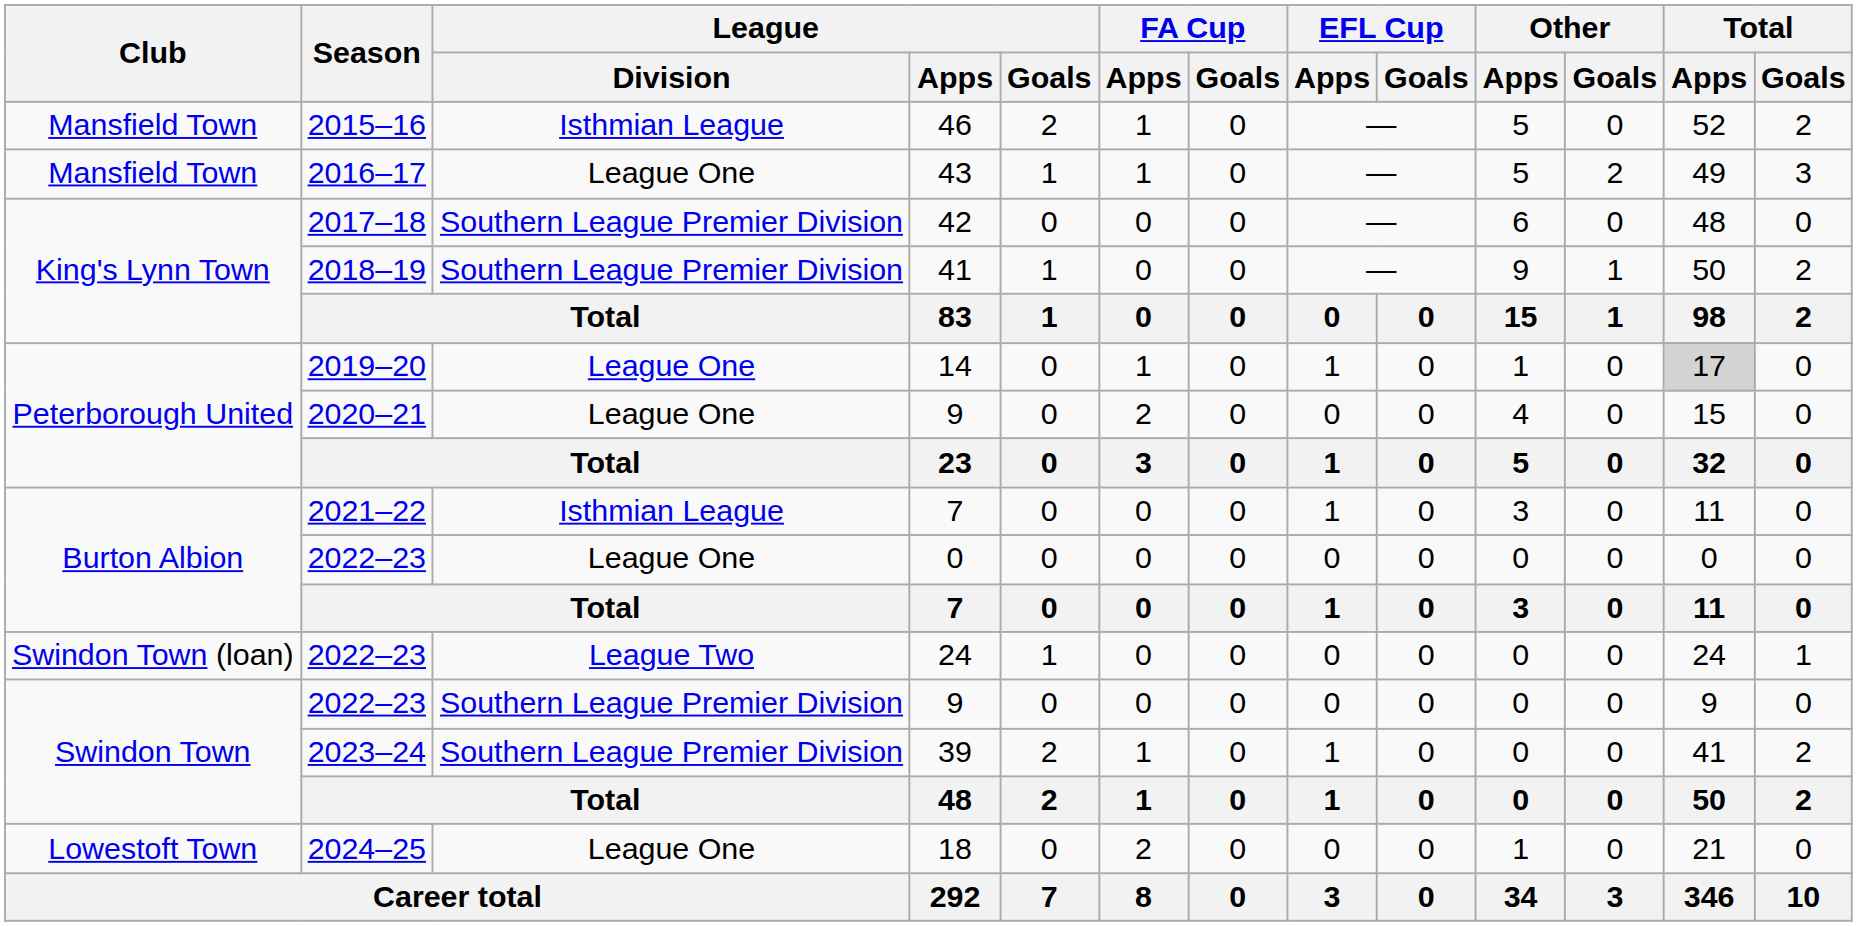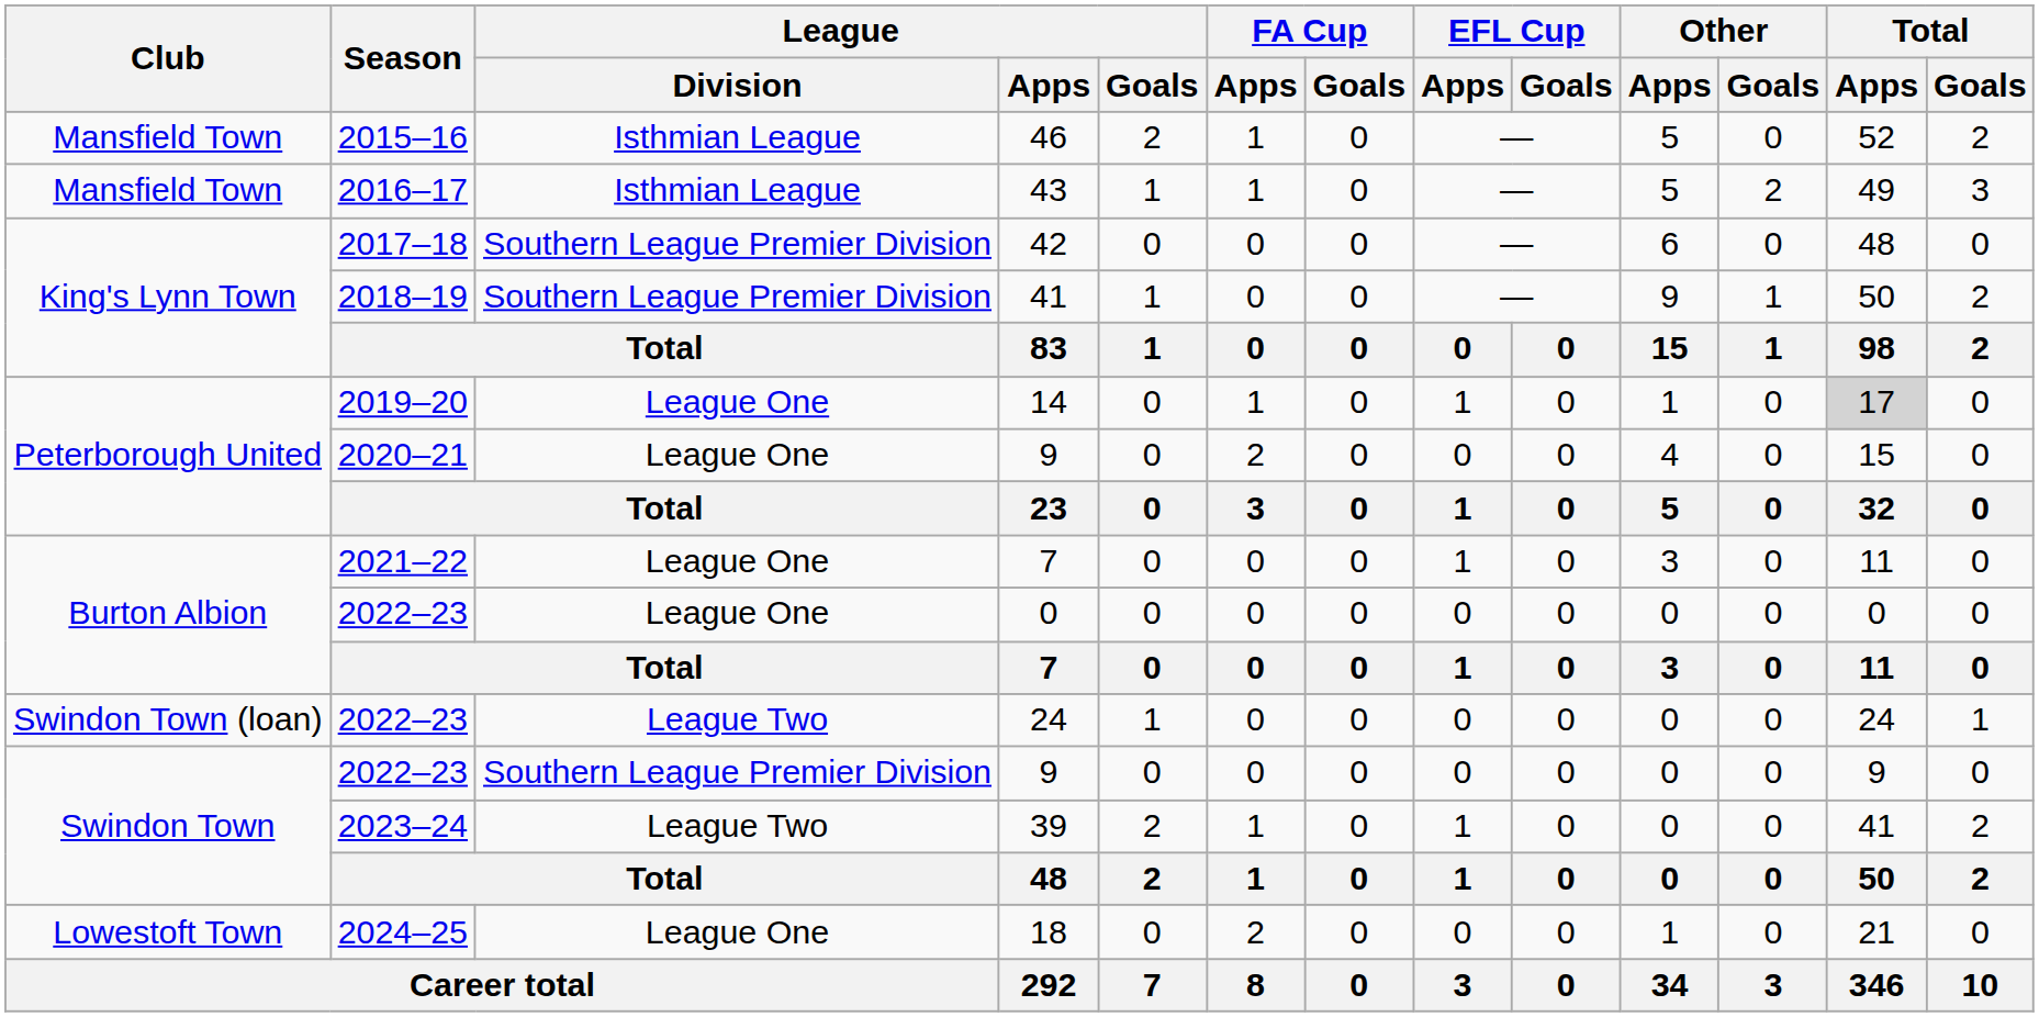43 | League / Division: League One -> Isthmian League
2021–22 / 7 | League / Division: Isthmian League -> League One
39 | League / Division: Southern League Premier Division -> League Two
